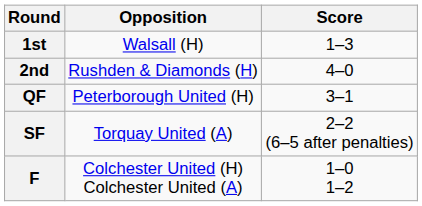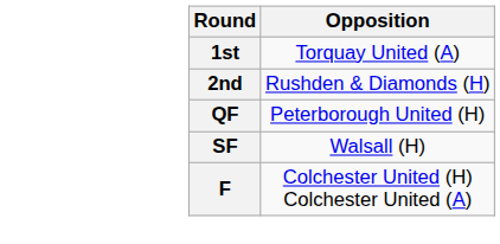- column: Score | 1–3 | 4–0 | 3–1 | 2–2 (6–5 after penalties) | 1–0 1–2
1st | Opposition: Walsall (H) -> Torquay United (A)
SF | Opposition: Torquay United (A) -> Walsall (H)
